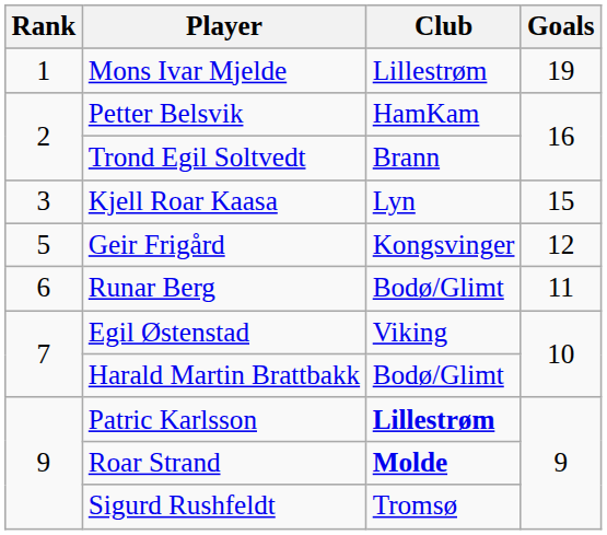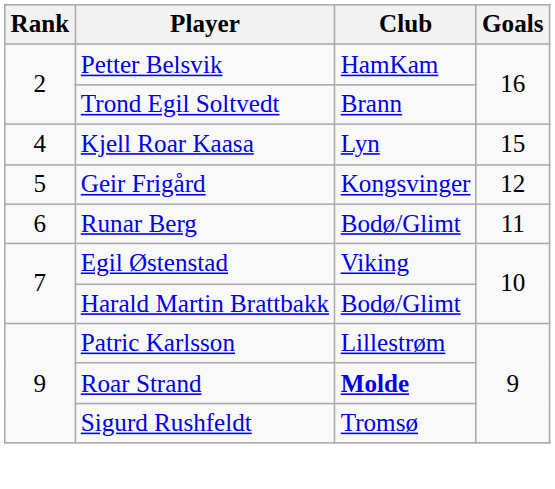- row: 1 | Mons Ivar Mjelde | Lillestrøm | 19
Kjell Roar Kaasa | Rank: 3 -> 4
Patric Karlsson | Club: bold -> normal
